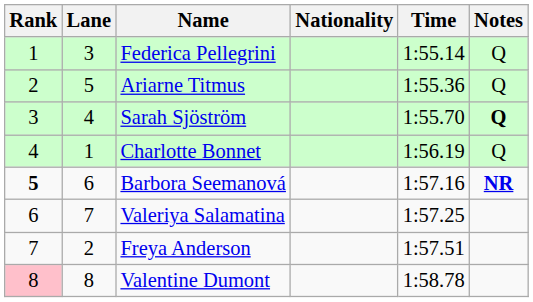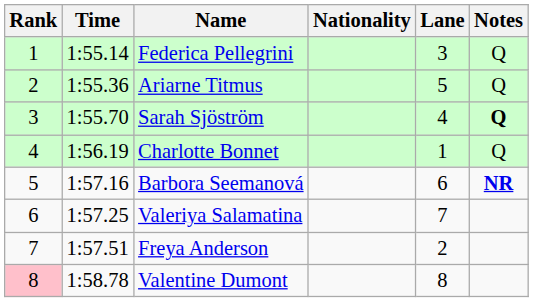columns swapped: Lane <-> Time
Barbora Seemanová | Rank: bold -> normal
